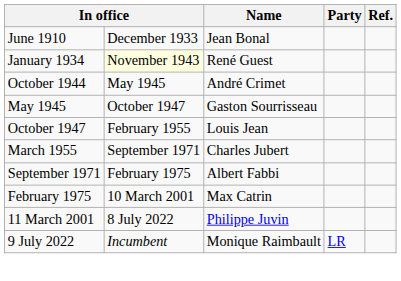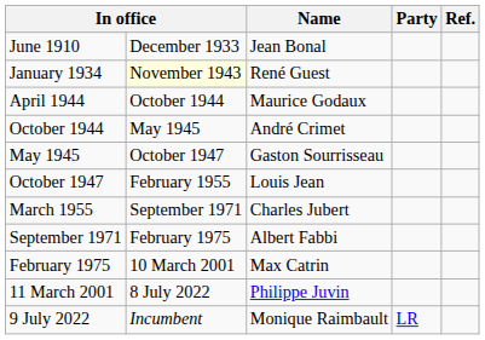+ row: April 1944 | October 1944 | Maurice Godaux
